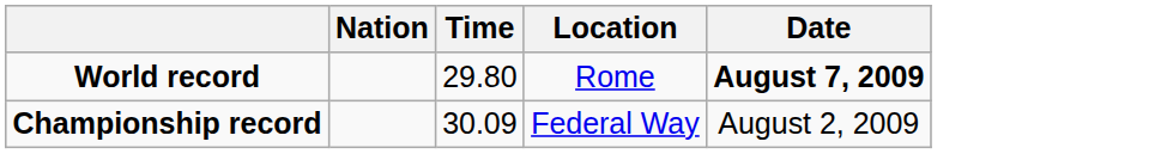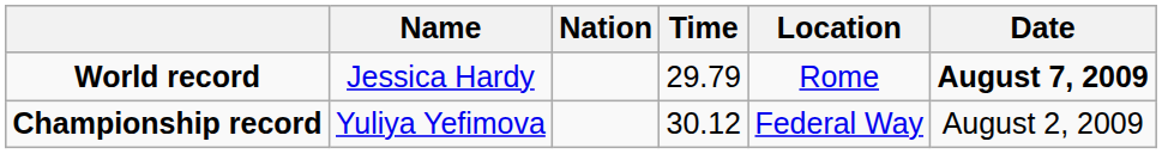+ column: Name | Jessica Hardy | Yuliya Yefimova
World record | Time: 29.80 -> 29.79
Championship record | Time: 30.09 -> 30.12
